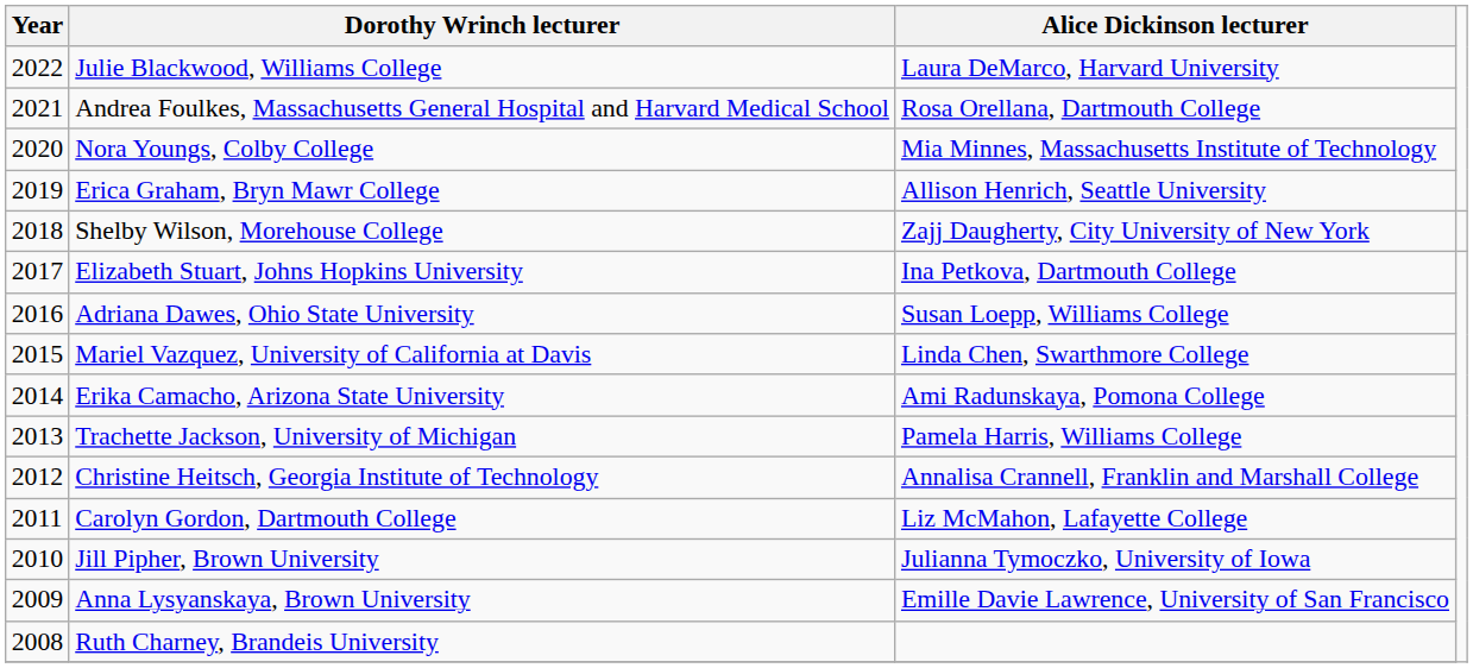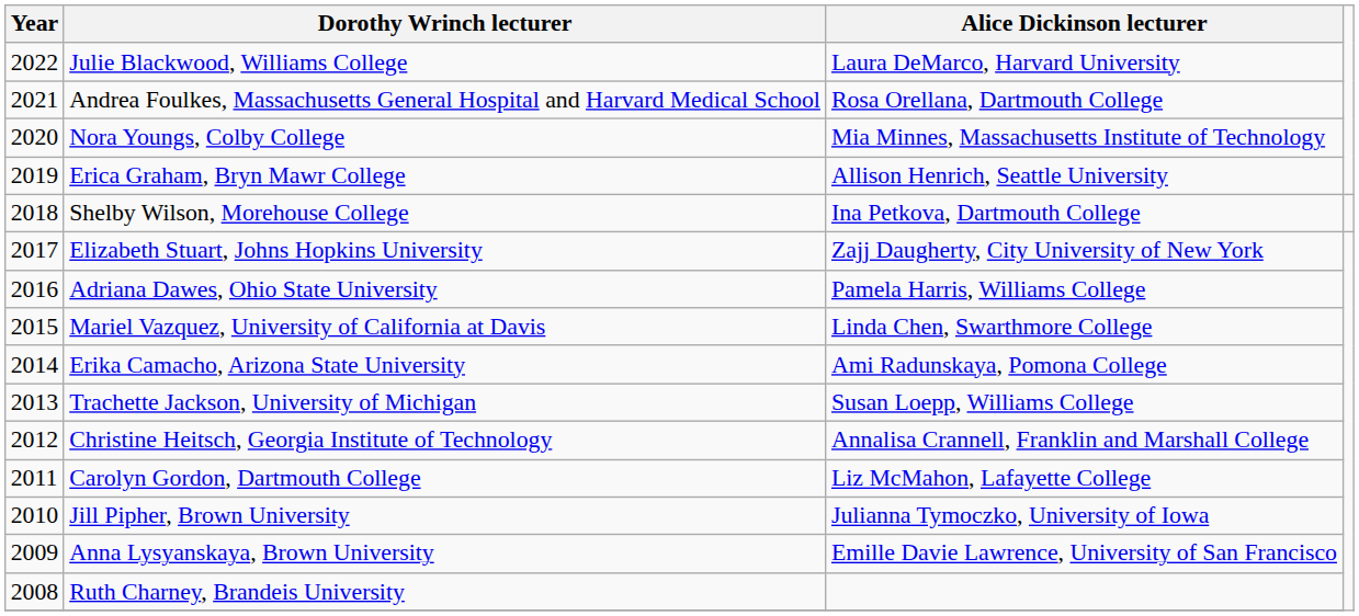Shelby Wilson, Morehouse College | Alice Dickinson lecturer: Zajj Daugherty, City University of New York -> Ina Petkova, Dartmouth College
Elizabeth Stuart, Johns Hopkins University | Alice Dickinson lecturer: Ina Petkova, Dartmouth College -> Zajj Daugherty, City University of New York
Adriana Dawes, Ohio State University | Alice Dickinson lecturer: Susan Loepp, Williams College -> Pamela Harris, Williams College
Trachette Jackson, University of Michigan | Alice Dickinson lecturer: Pamela Harris, Williams College -> Susan Loepp, Williams College
